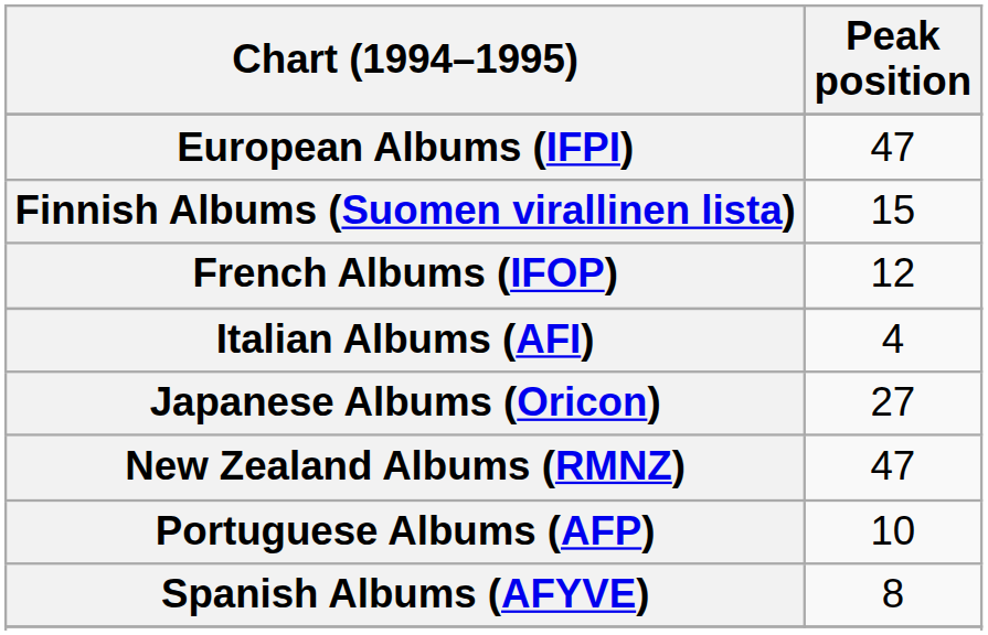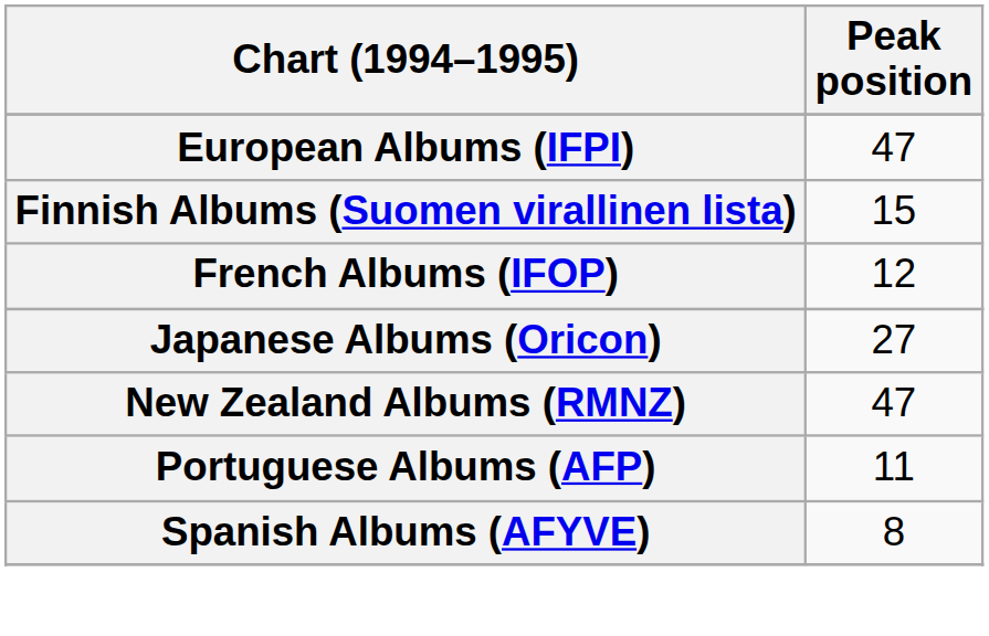- row: Italian Albums (AFI) | 4
Portuguese Albums (AFP) | Peak position: 10 -> 11
